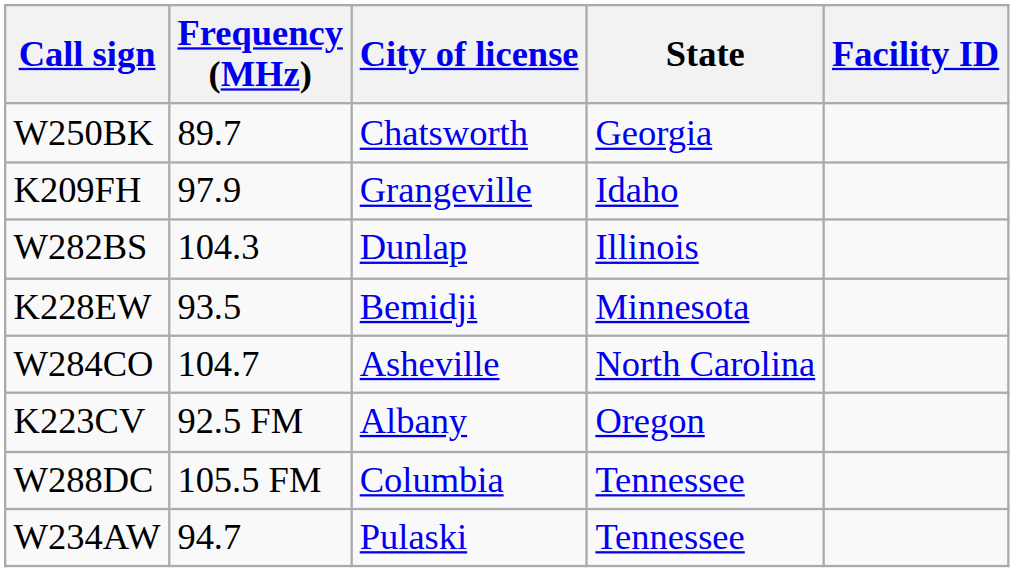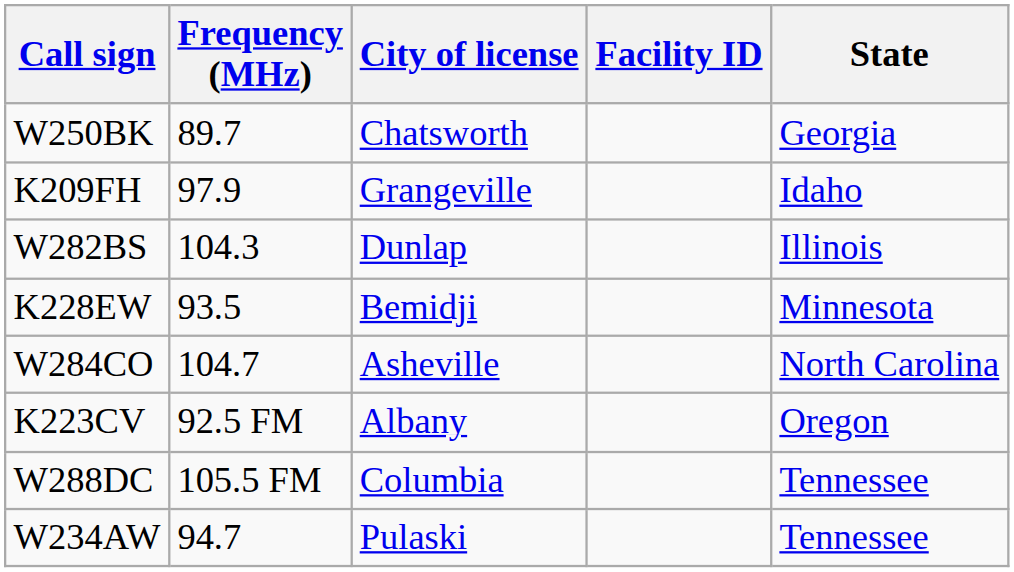columns swapped: State <-> Facility ID
